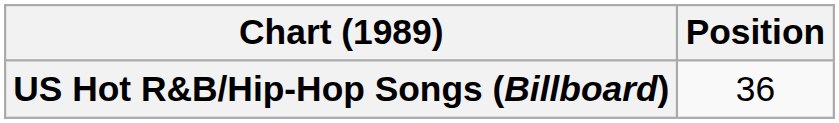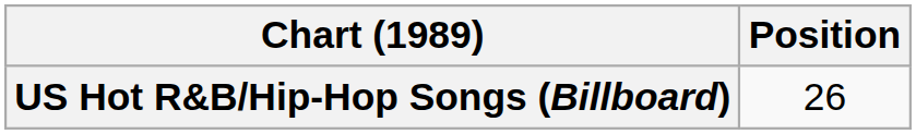US Hot R&B/Hip-Hop Songs (Billboard) | Position: 36 -> 26
